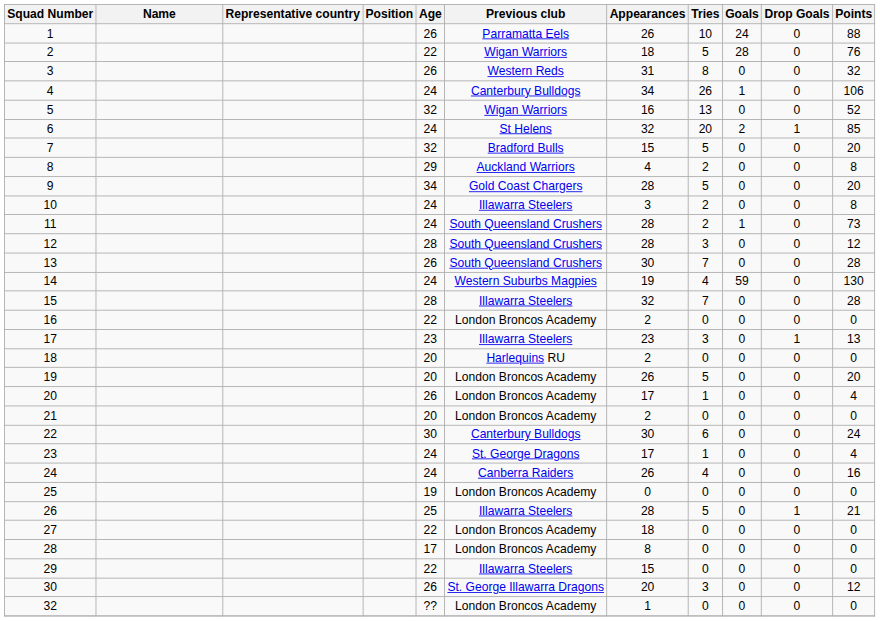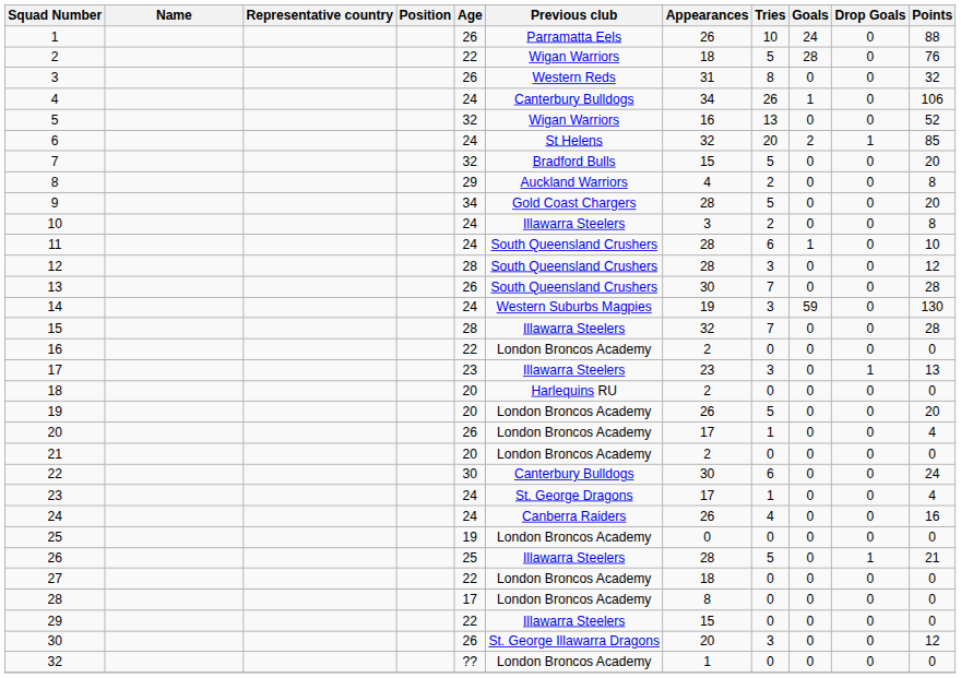11 | Tries: 2 -> 6
11 | Points: 73 -> 10
14 | Tries: 4 -> 3
